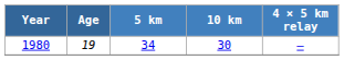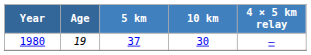1980 | 5 km: 34 -> 37
